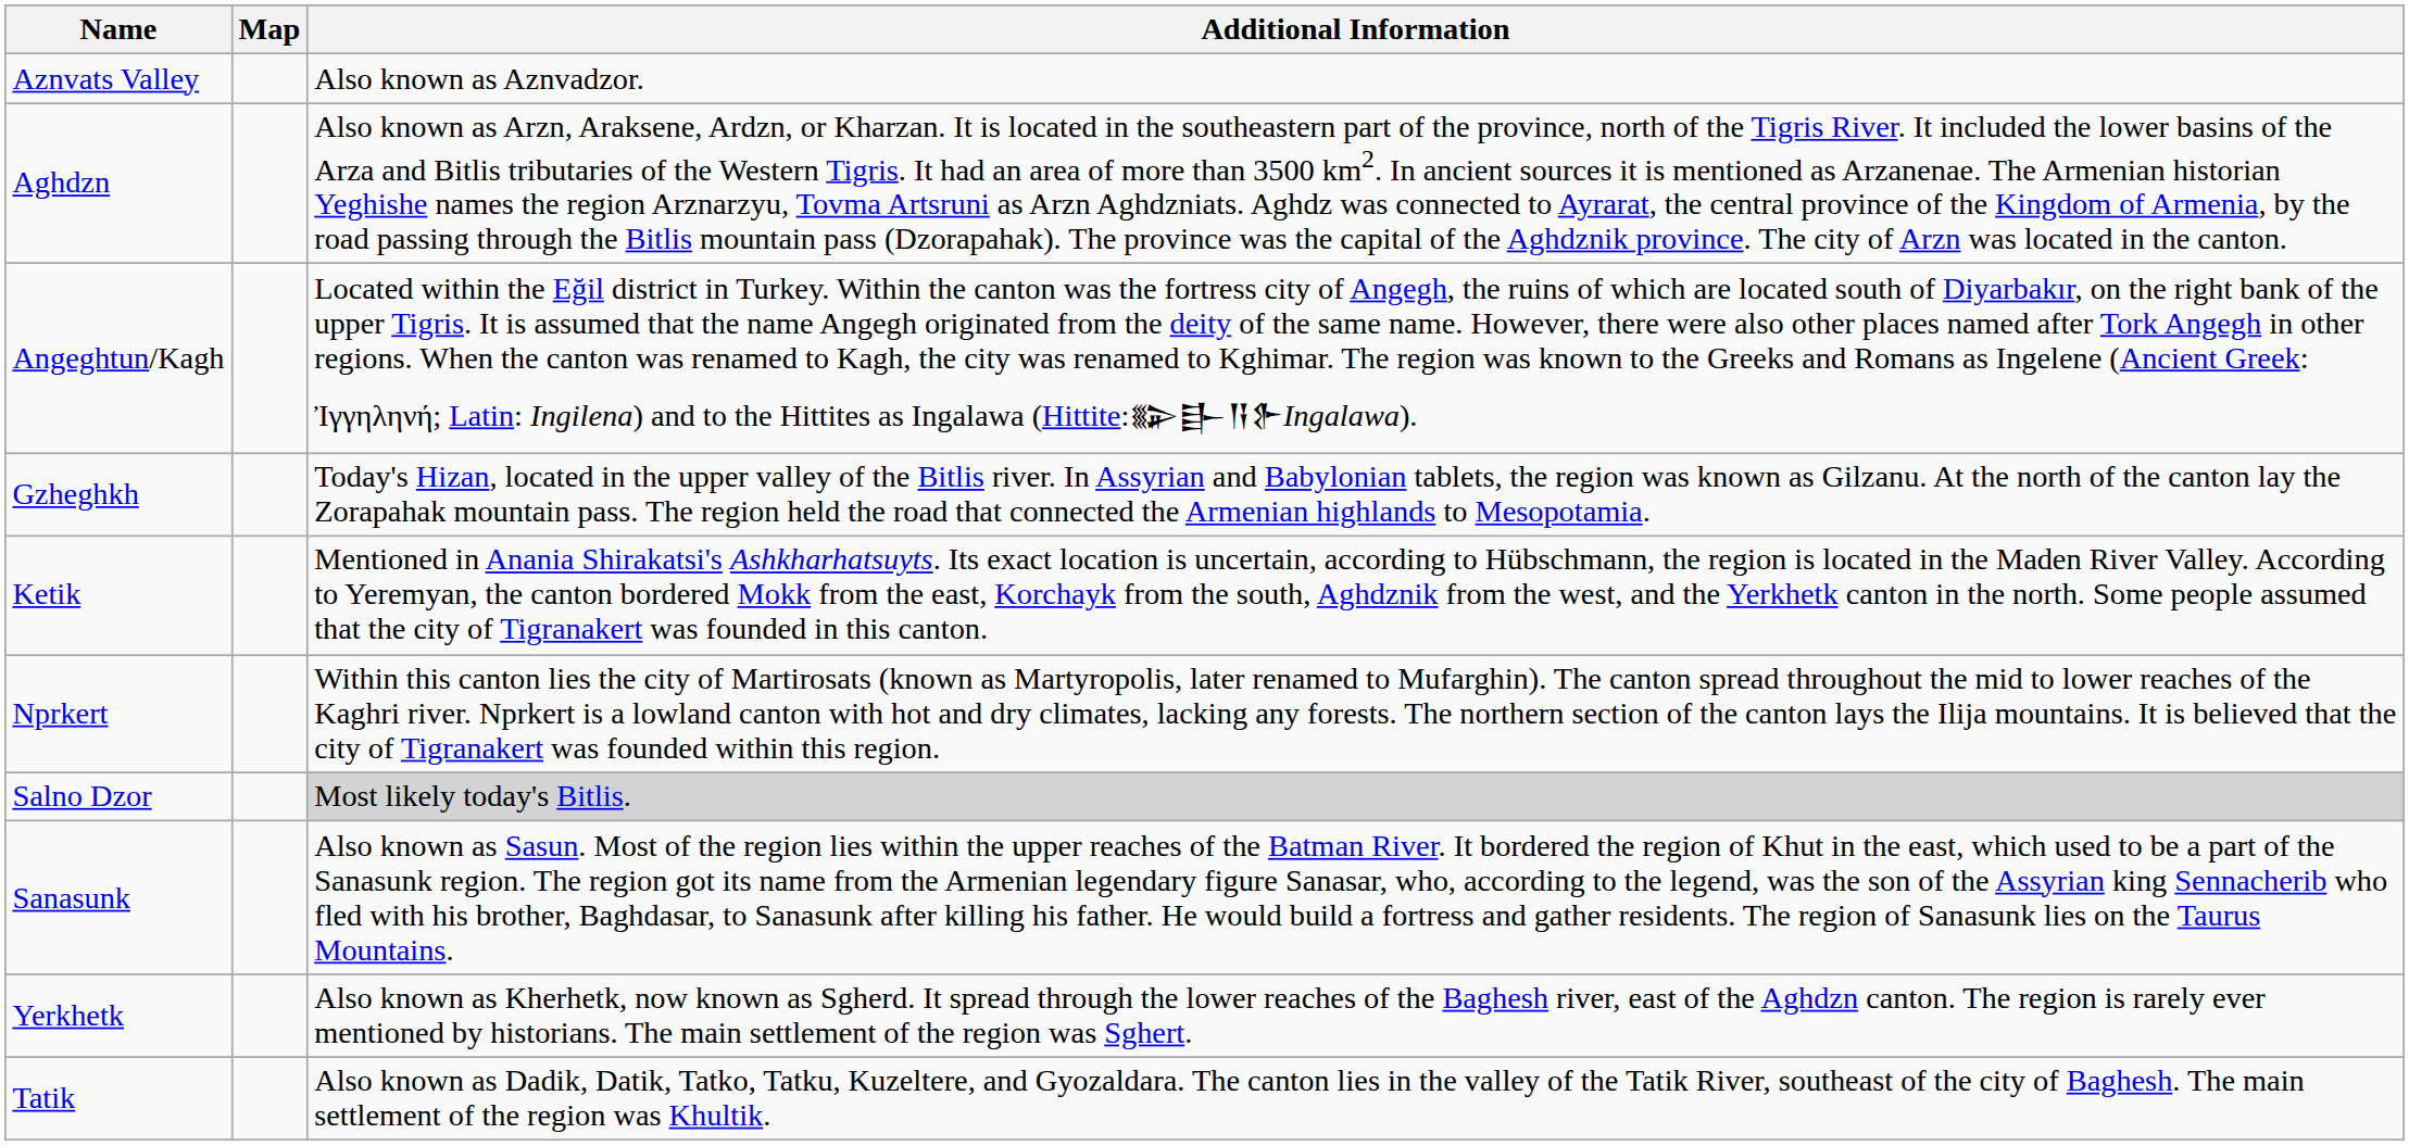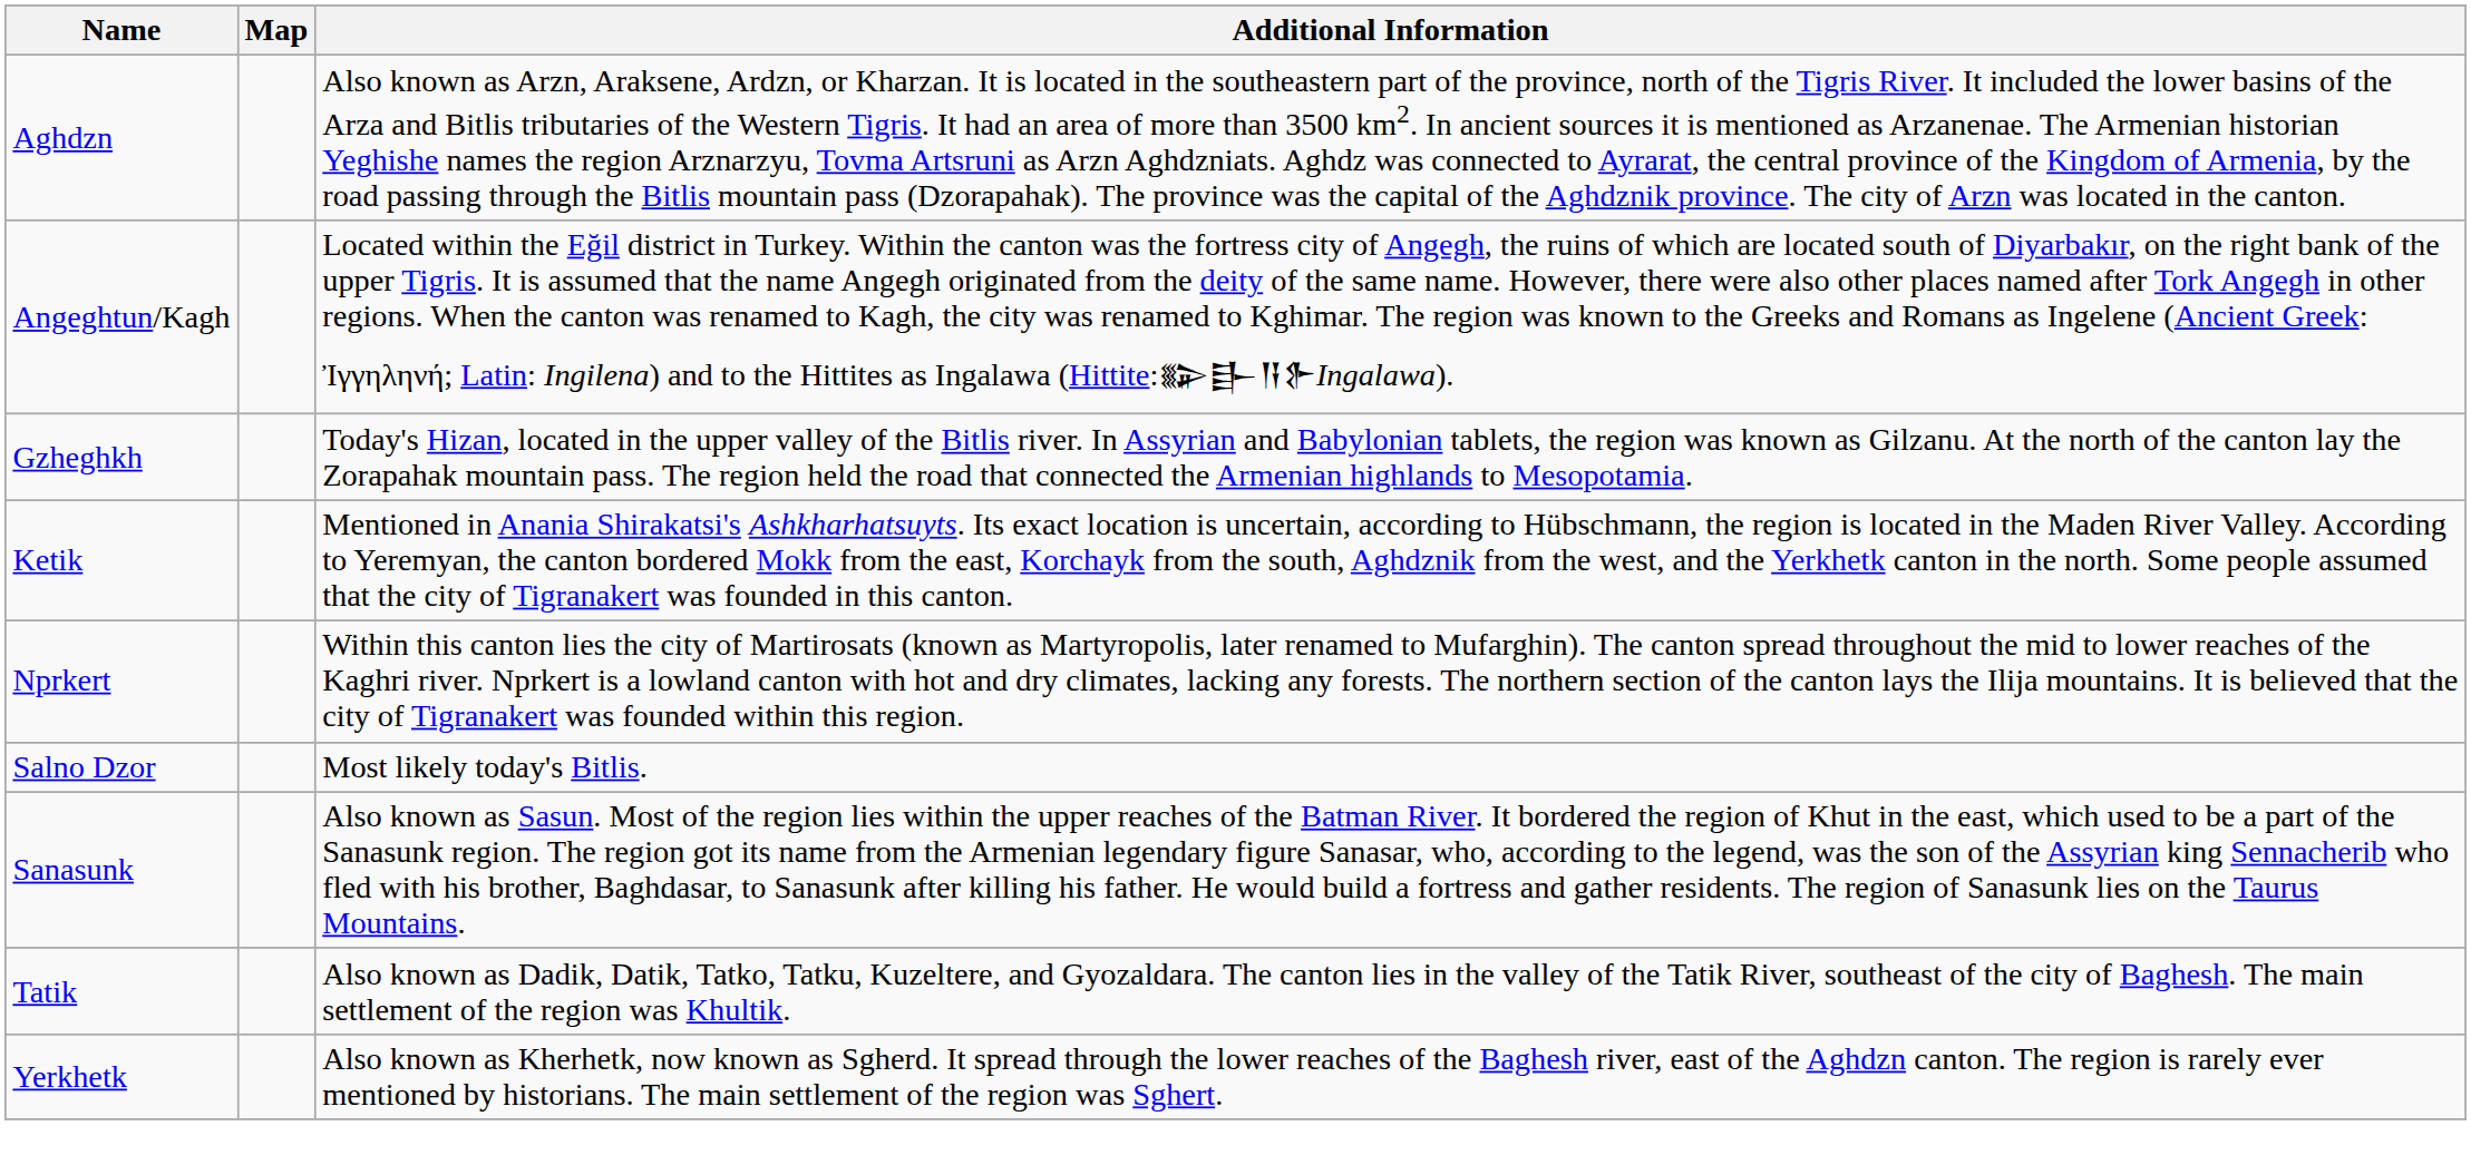- row: Aznvats Valley | Also known as Aznvadzor.
Salno Dzor | Additional Information: lightgrey background -> no background
rows swapped: Tatik <-> Yerkhetk
